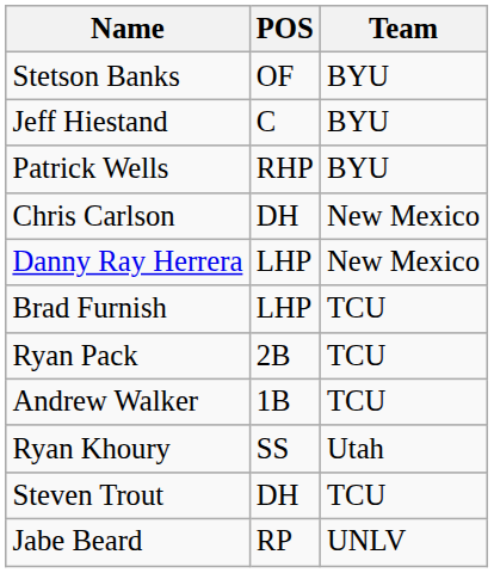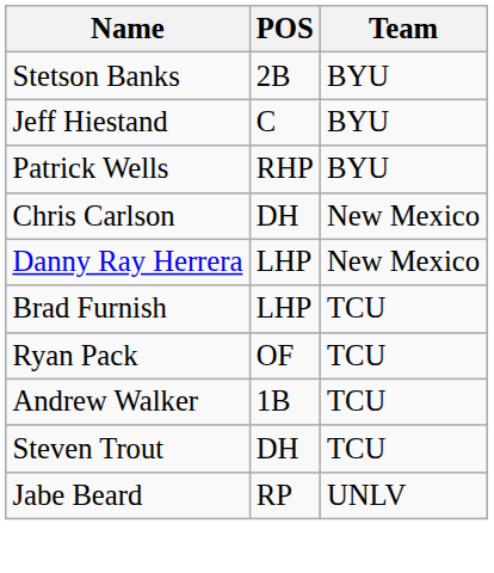Stetson Banks | POS: OF -> 2B
Ryan Pack | POS: 2B -> OF
- row: Ryan Khoury | SS | Utah
